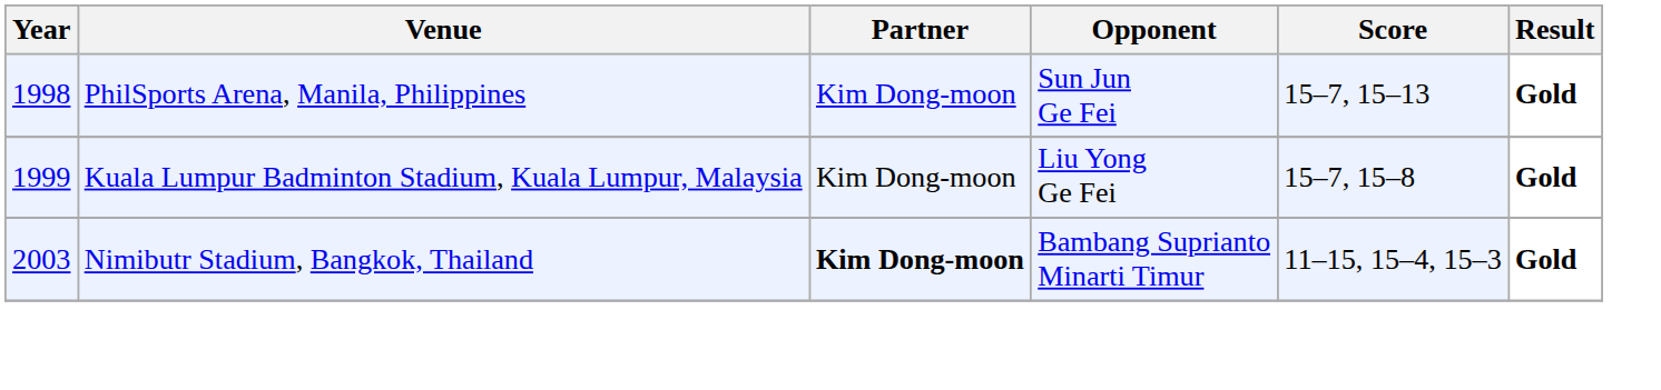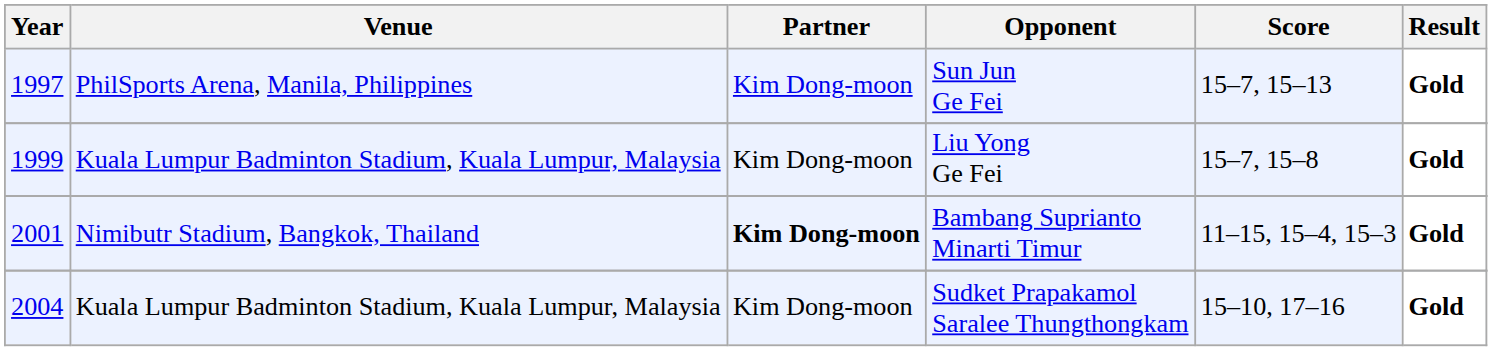Sun Jun Ge Fei | Year: 1998 -> 1997
Bambang Suprianto Minarti Timur | Year: 2003 -> 2001
+ row: 2004 | Kuala Lumpur Badminton Stadium, Kuala Lumpur, Malaysia | Kim Dong-moon | Sudket Prapakamol Saralee Thungthongkam | 15–10, 17–16 | Gold
